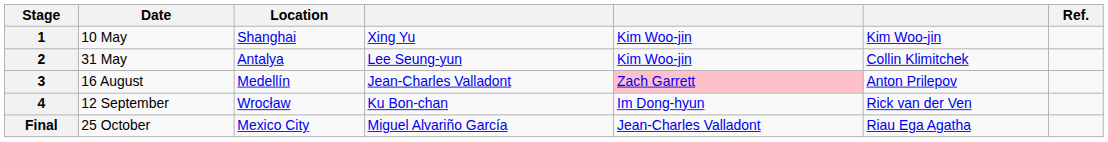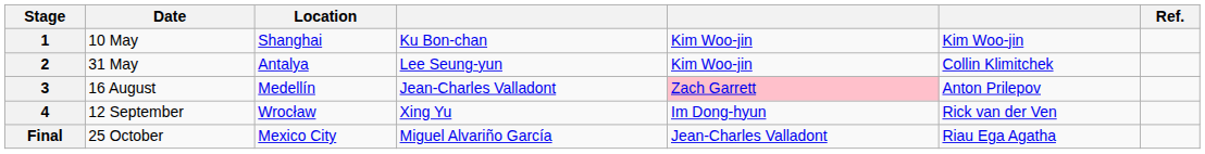1 | column 4: Xing Yu -> Ku Bon-chan
4 | column 4: Ku Bon-chan -> Xing Yu
